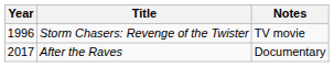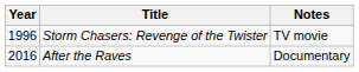After the Raves | Year: 2017 -> 2016
